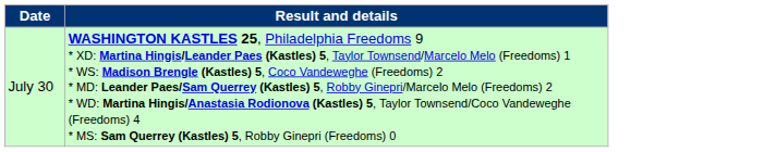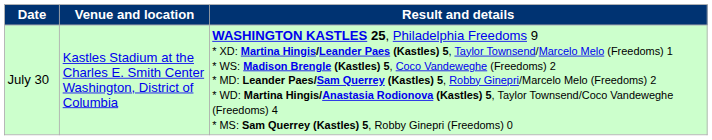+ column: Venue and location | Kastles Stadium at the Charles E. Smith Center Washington, District of Columbia
